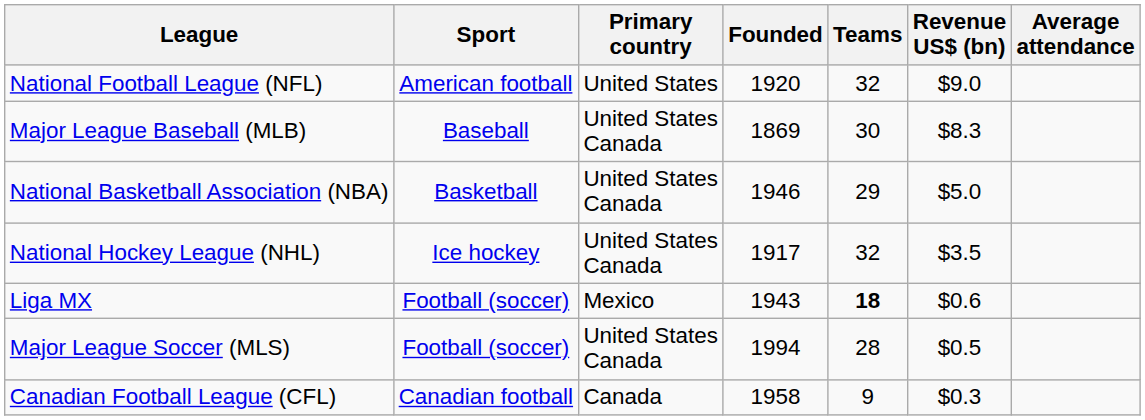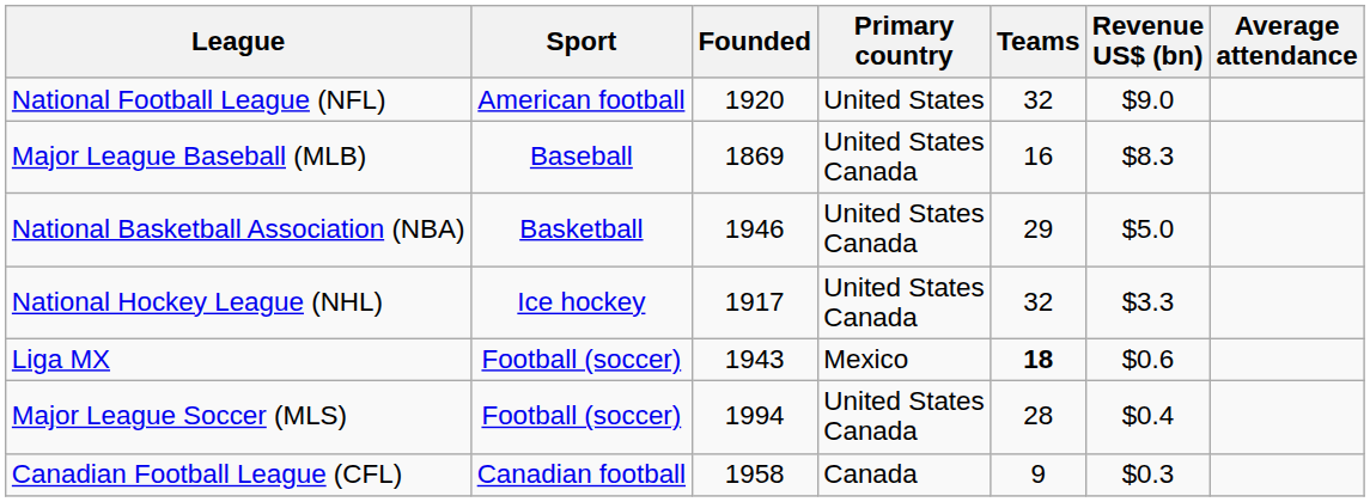columns swapped: Primary country <-> Founded
Major League Baseball (MLB) | Teams: 30 -> 16
National Hockey League (NHL) | Revenue US$ (bn): $3.5 -> $3.3
Major League Soccer (MLS) | Revenue US$ (bn): $0.5 -> $0.4
